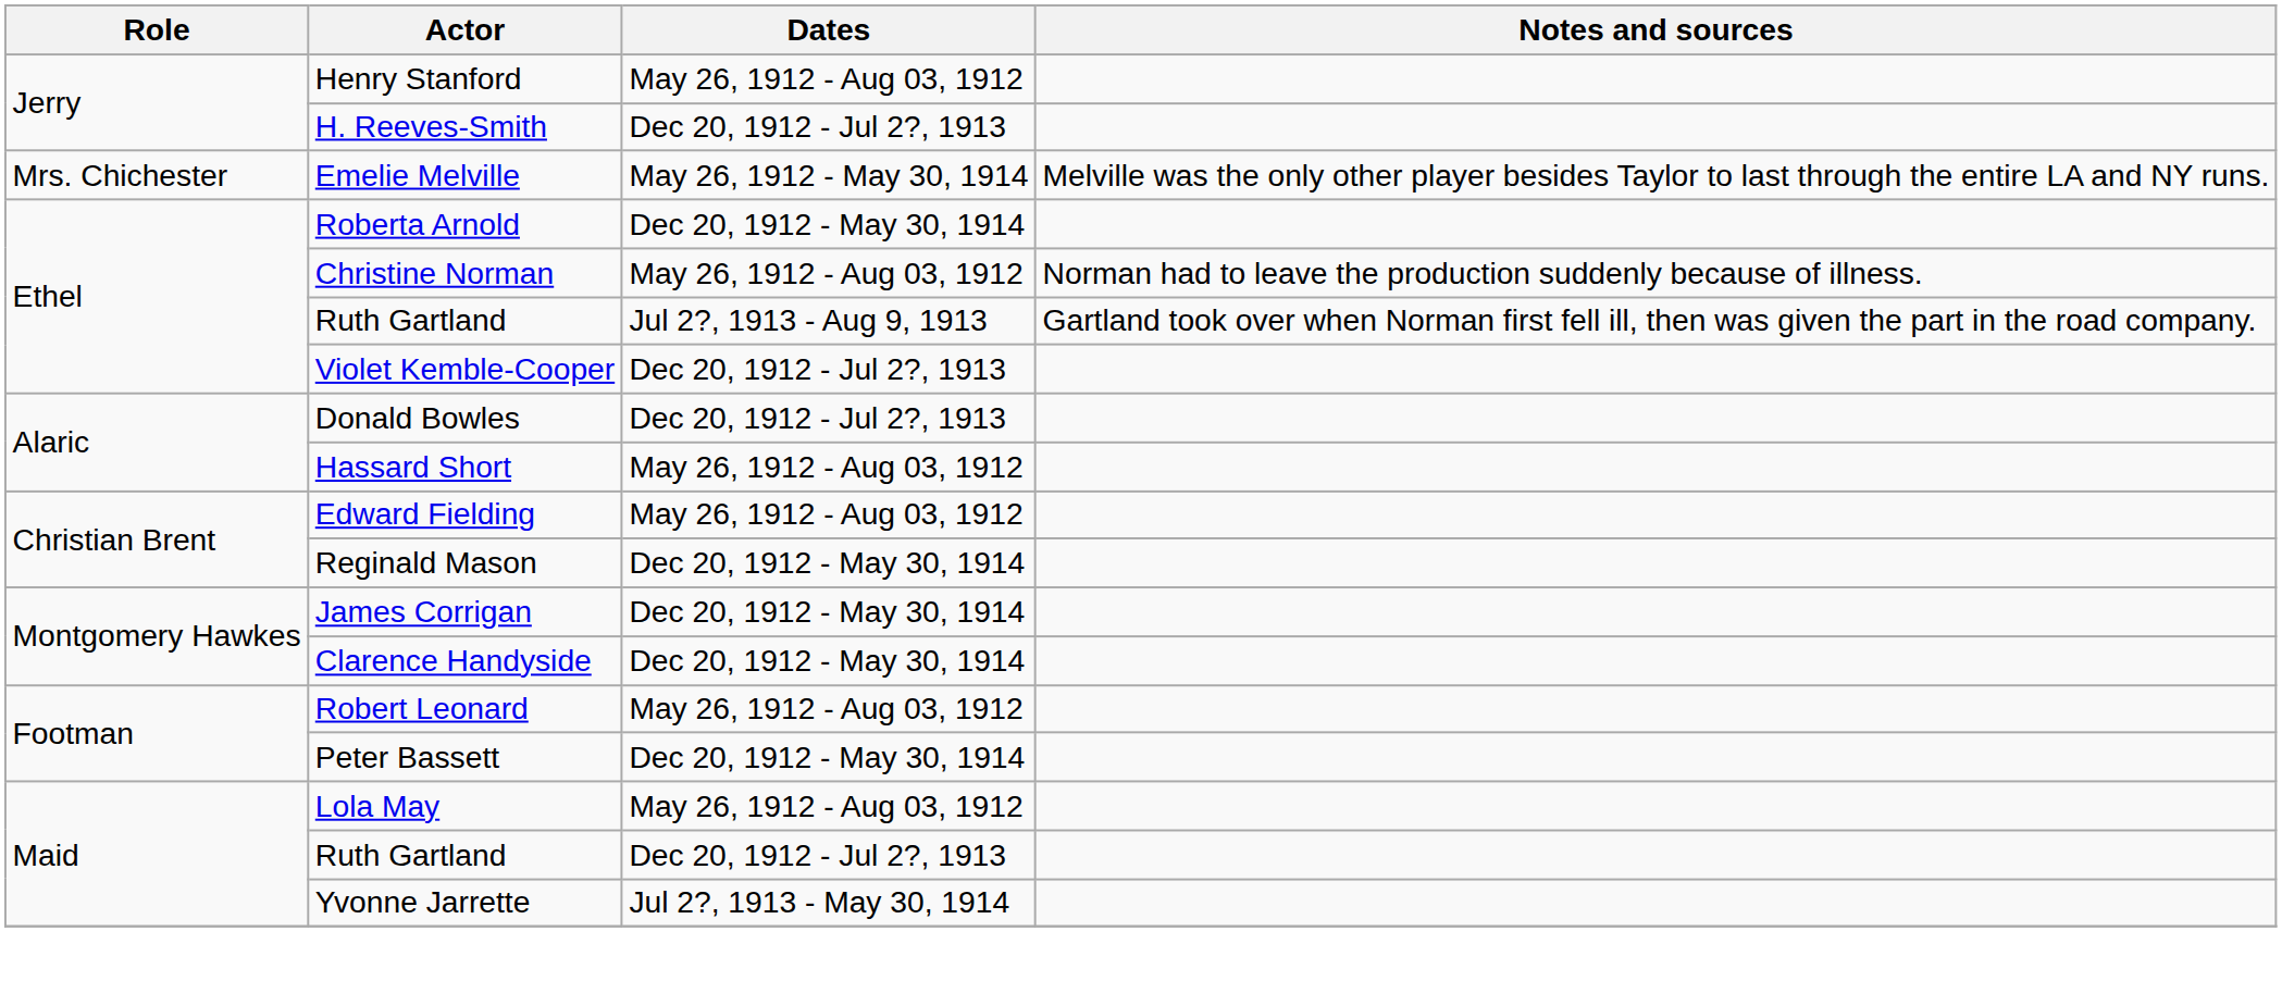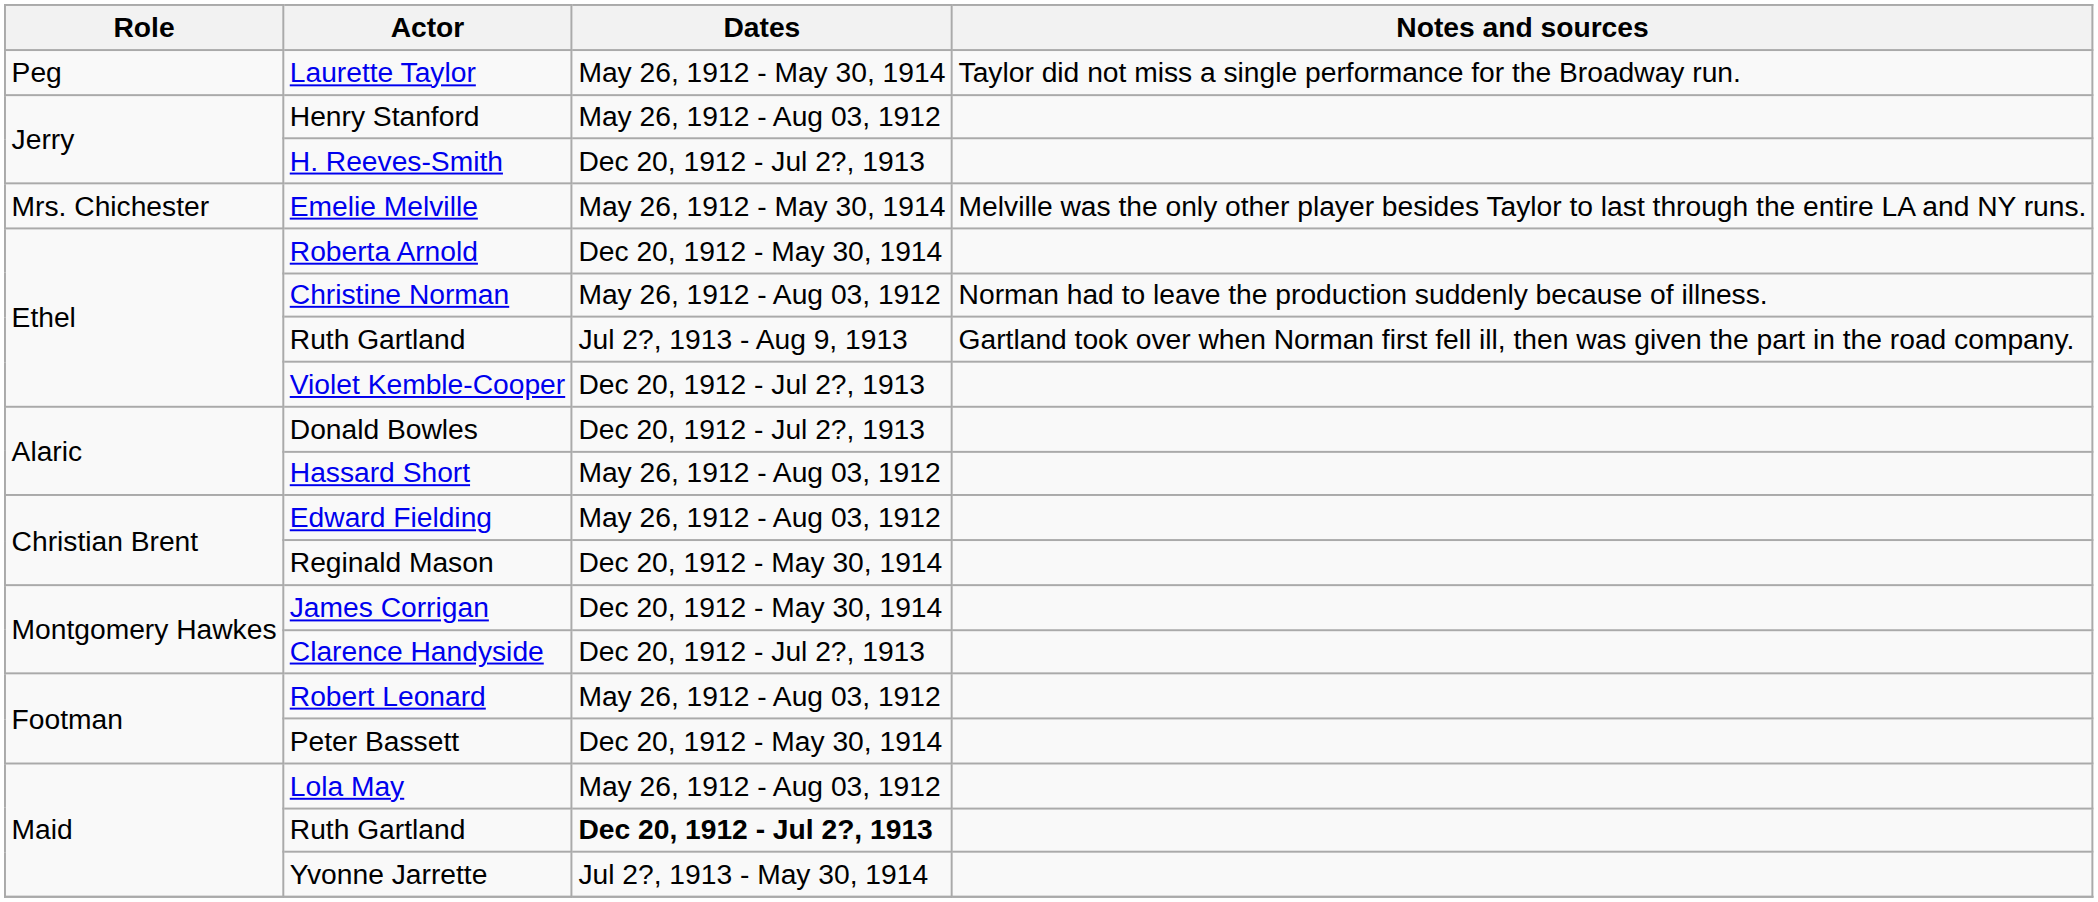+ row: Peg | Laurette Taylor | May 26, 1912 - May 30, 1914 | Taylor did not miss a single performance for the Broadway run.
Clarence Handyside | Dates: Dec 20, 1912 - May 30, 1914 -> Dec 20, 1912 - Jul 2?, 1913
Maid / Ruth Gartland | Dates: normal -> bold
